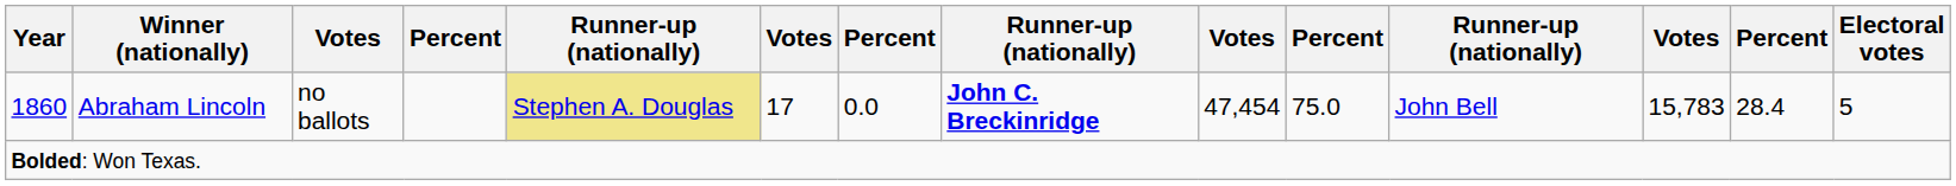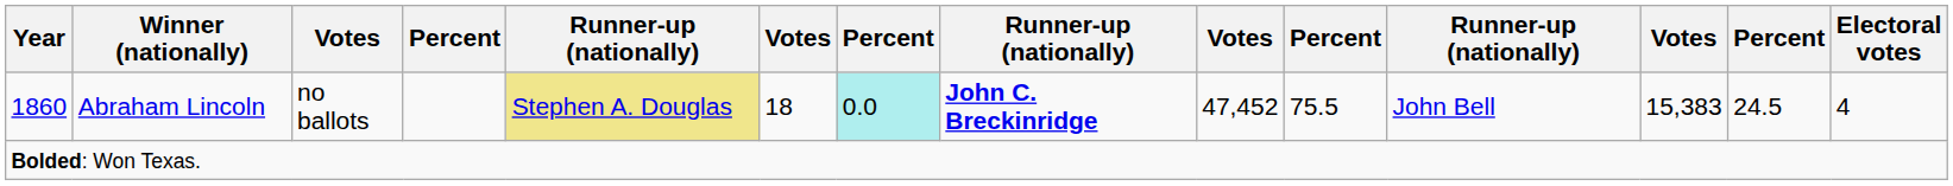1860 | column 6: 17 -> 18
1860 | column 7: no background -> paleturquoise background
1860 | column 9: 47,454 -> 47,452
1860 | column 10: 75.0 -> 75.5
1860 | column 12: 15,783 -> 15,383
1860 | column 13: 28.4 -> 24.5
1860 | Electoral votes: 5 -> 4
